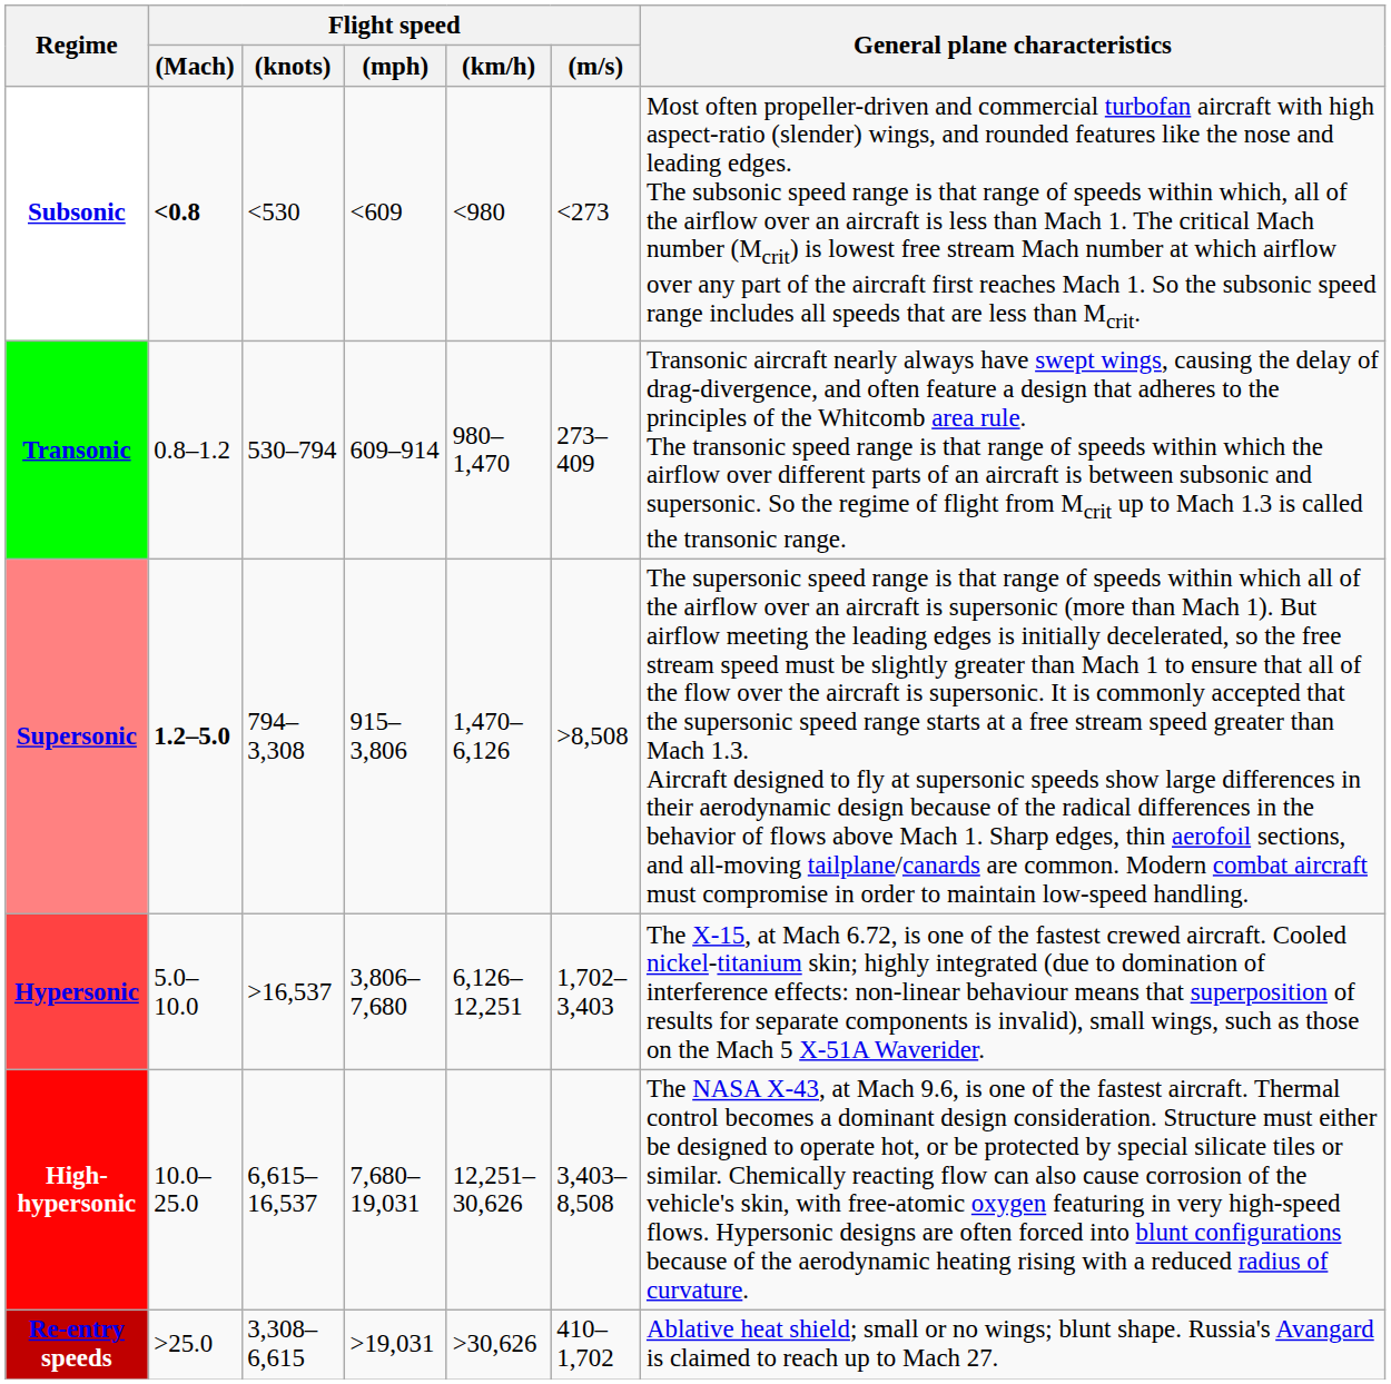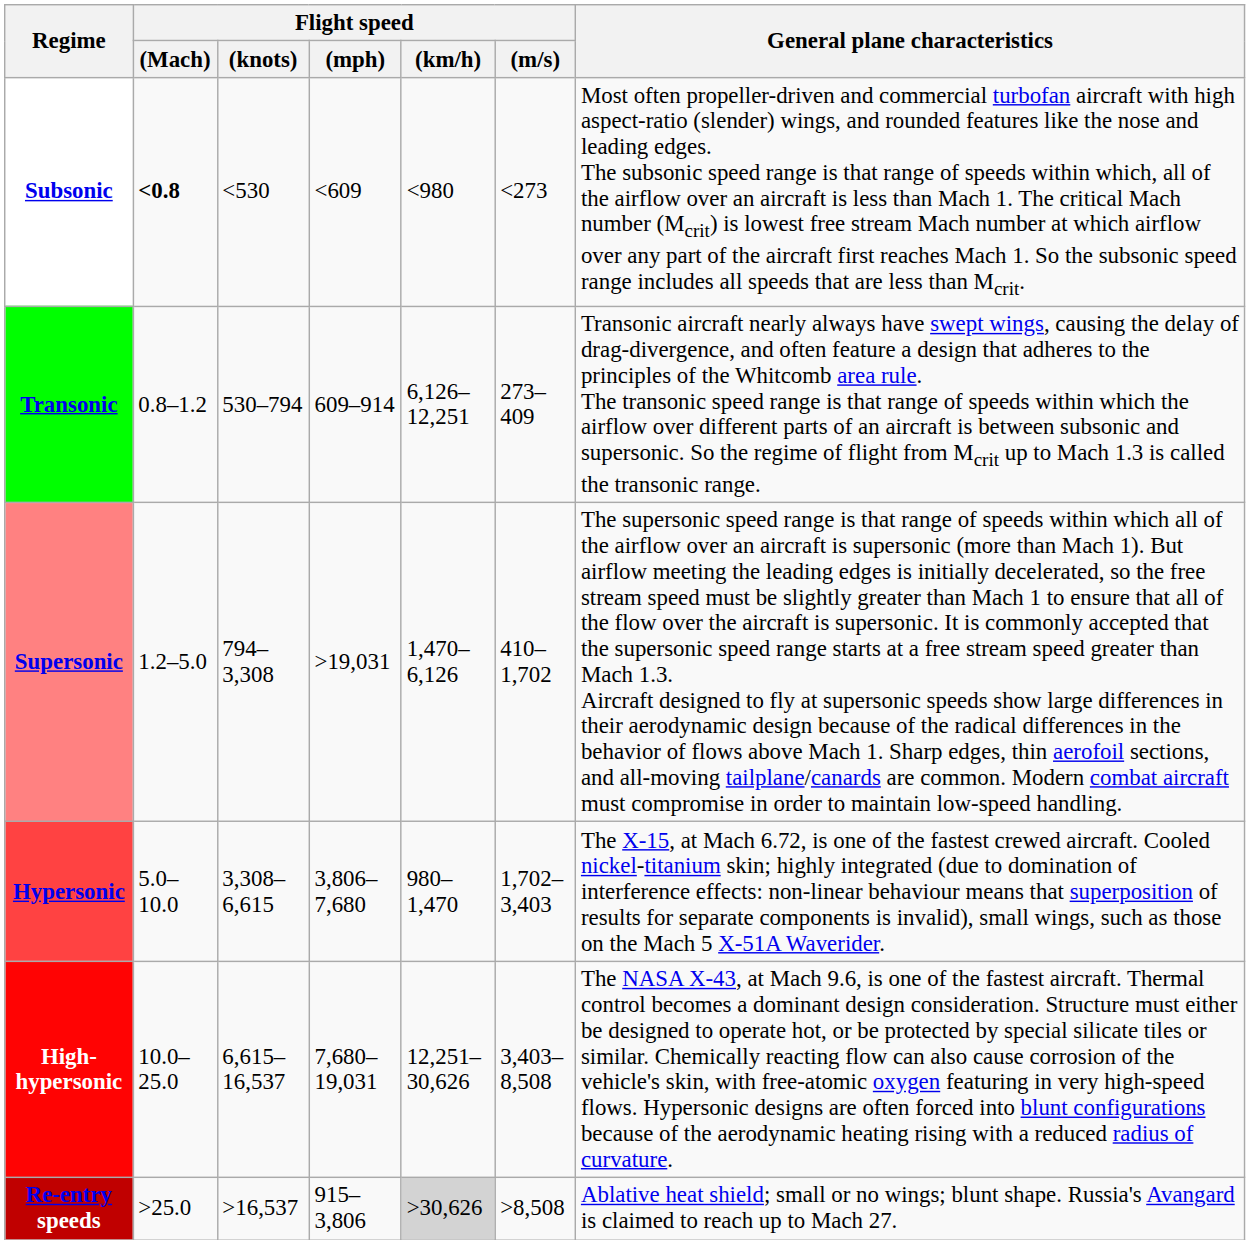Transonic | Flight speed / (km/h): 980–1,470 -> 6,126–12,251
Supersonic | Flight speed / (Mach): bold -> normal
Supersonic | Flight speed / (mph): 915–3,806 -> >19,031
Supersonic | Flight speed / (m/s): >8,508 -> 410–1,702
Hypersonic | Flight speed / (knots): >16,537 -> 3,308–6,615
Hypersonic | Flight speed / (km/h): 6,126–12,251 -> 980–1,470
Re-entry speeds | Flight speed / (knots): 3,308–6,615 -> >16,537
Re-entry speeds | Flight speed / (mph): >19,031 -> 915–3,806
Re-entry speeds | Flight speed / (km/h): no background -> lightgrey background
Re-entry speeds | Flight speed / (m/s): 410–1,702 -> >8,508
